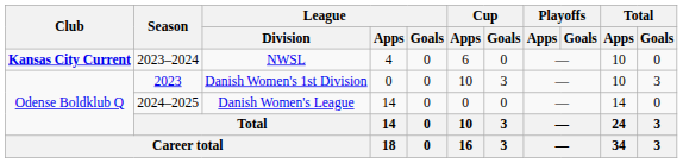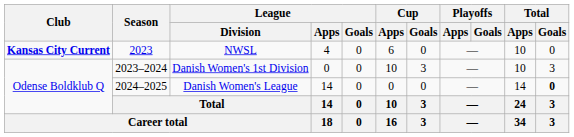NWSL | Season: 2023–2024 -> 2023
Danish Women's 1st Division | Season: 2023 -> 2023–2024
Danish Women's League | Total / Goals: normal -> bold
